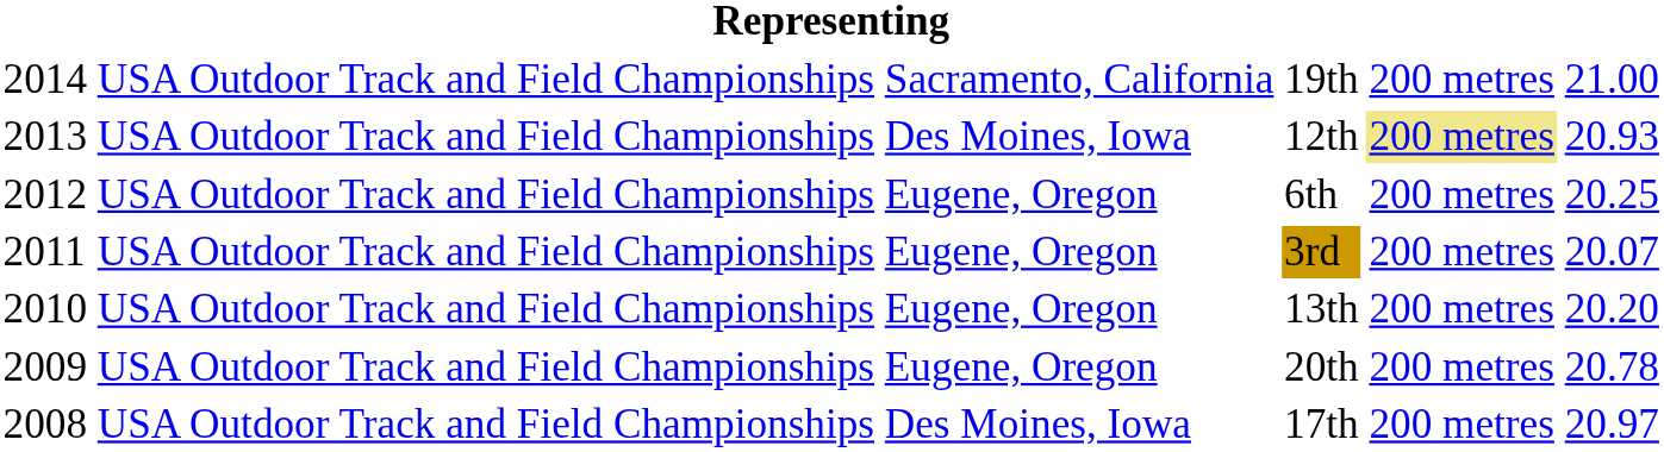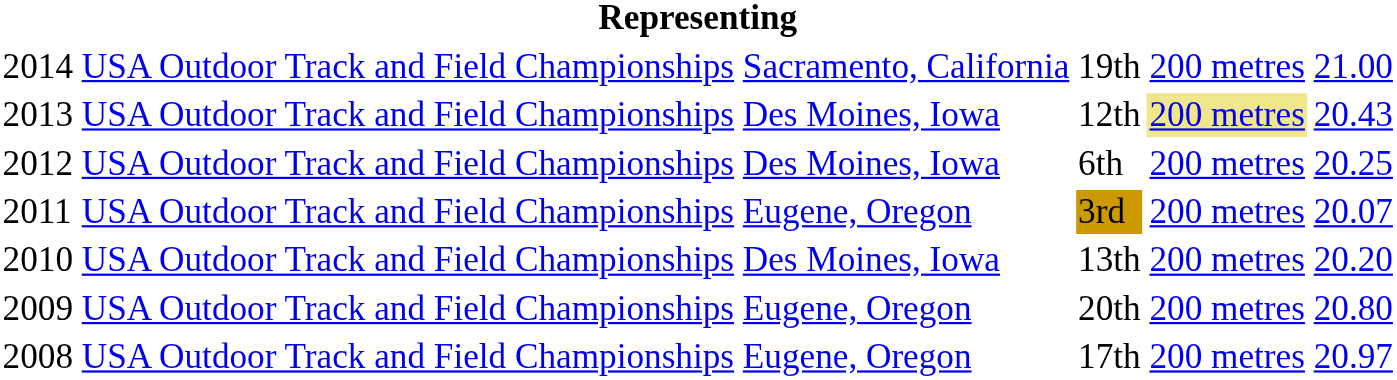12th | column 6: 20.93 -> 20.43
6th | column 3: Eugene, Oregon -> Des Moines, Iowa
13th | column 3: Eugene, Oregon -> Des Moines, Iowa
20th | column 6: 20.78 -> 20.80
17th | column 3: Des Moines, Iowa -> Eugene, Oregon
